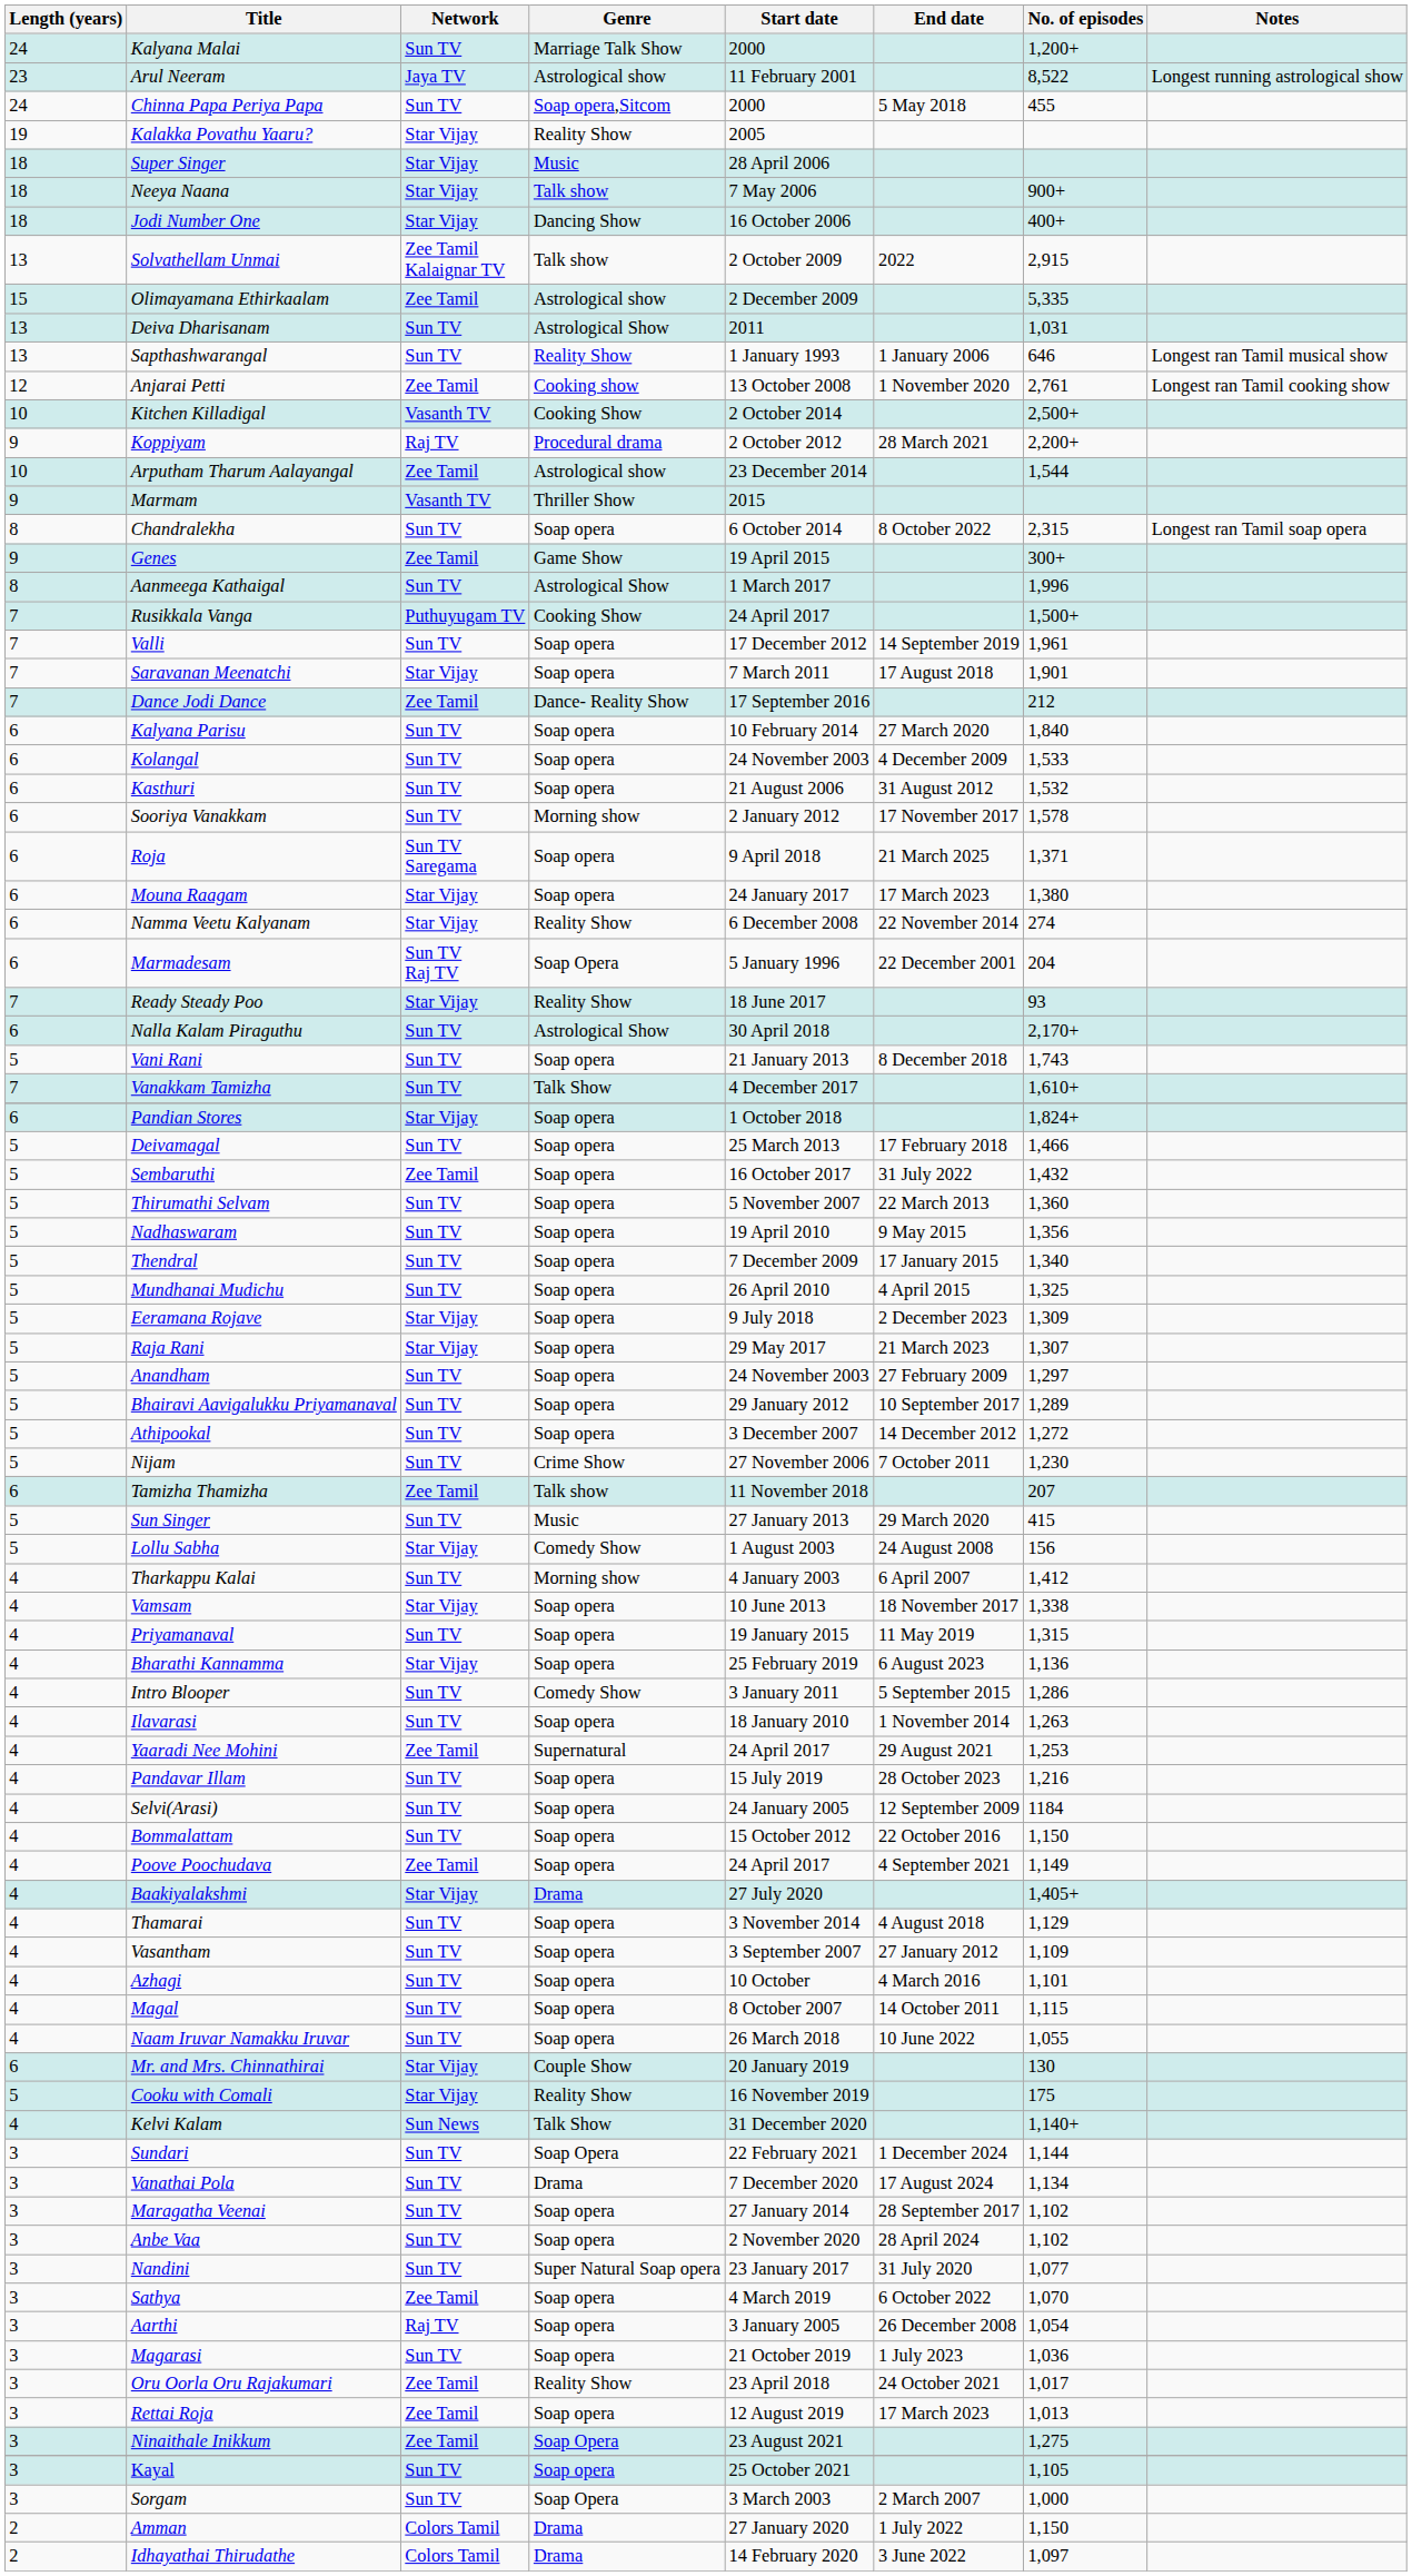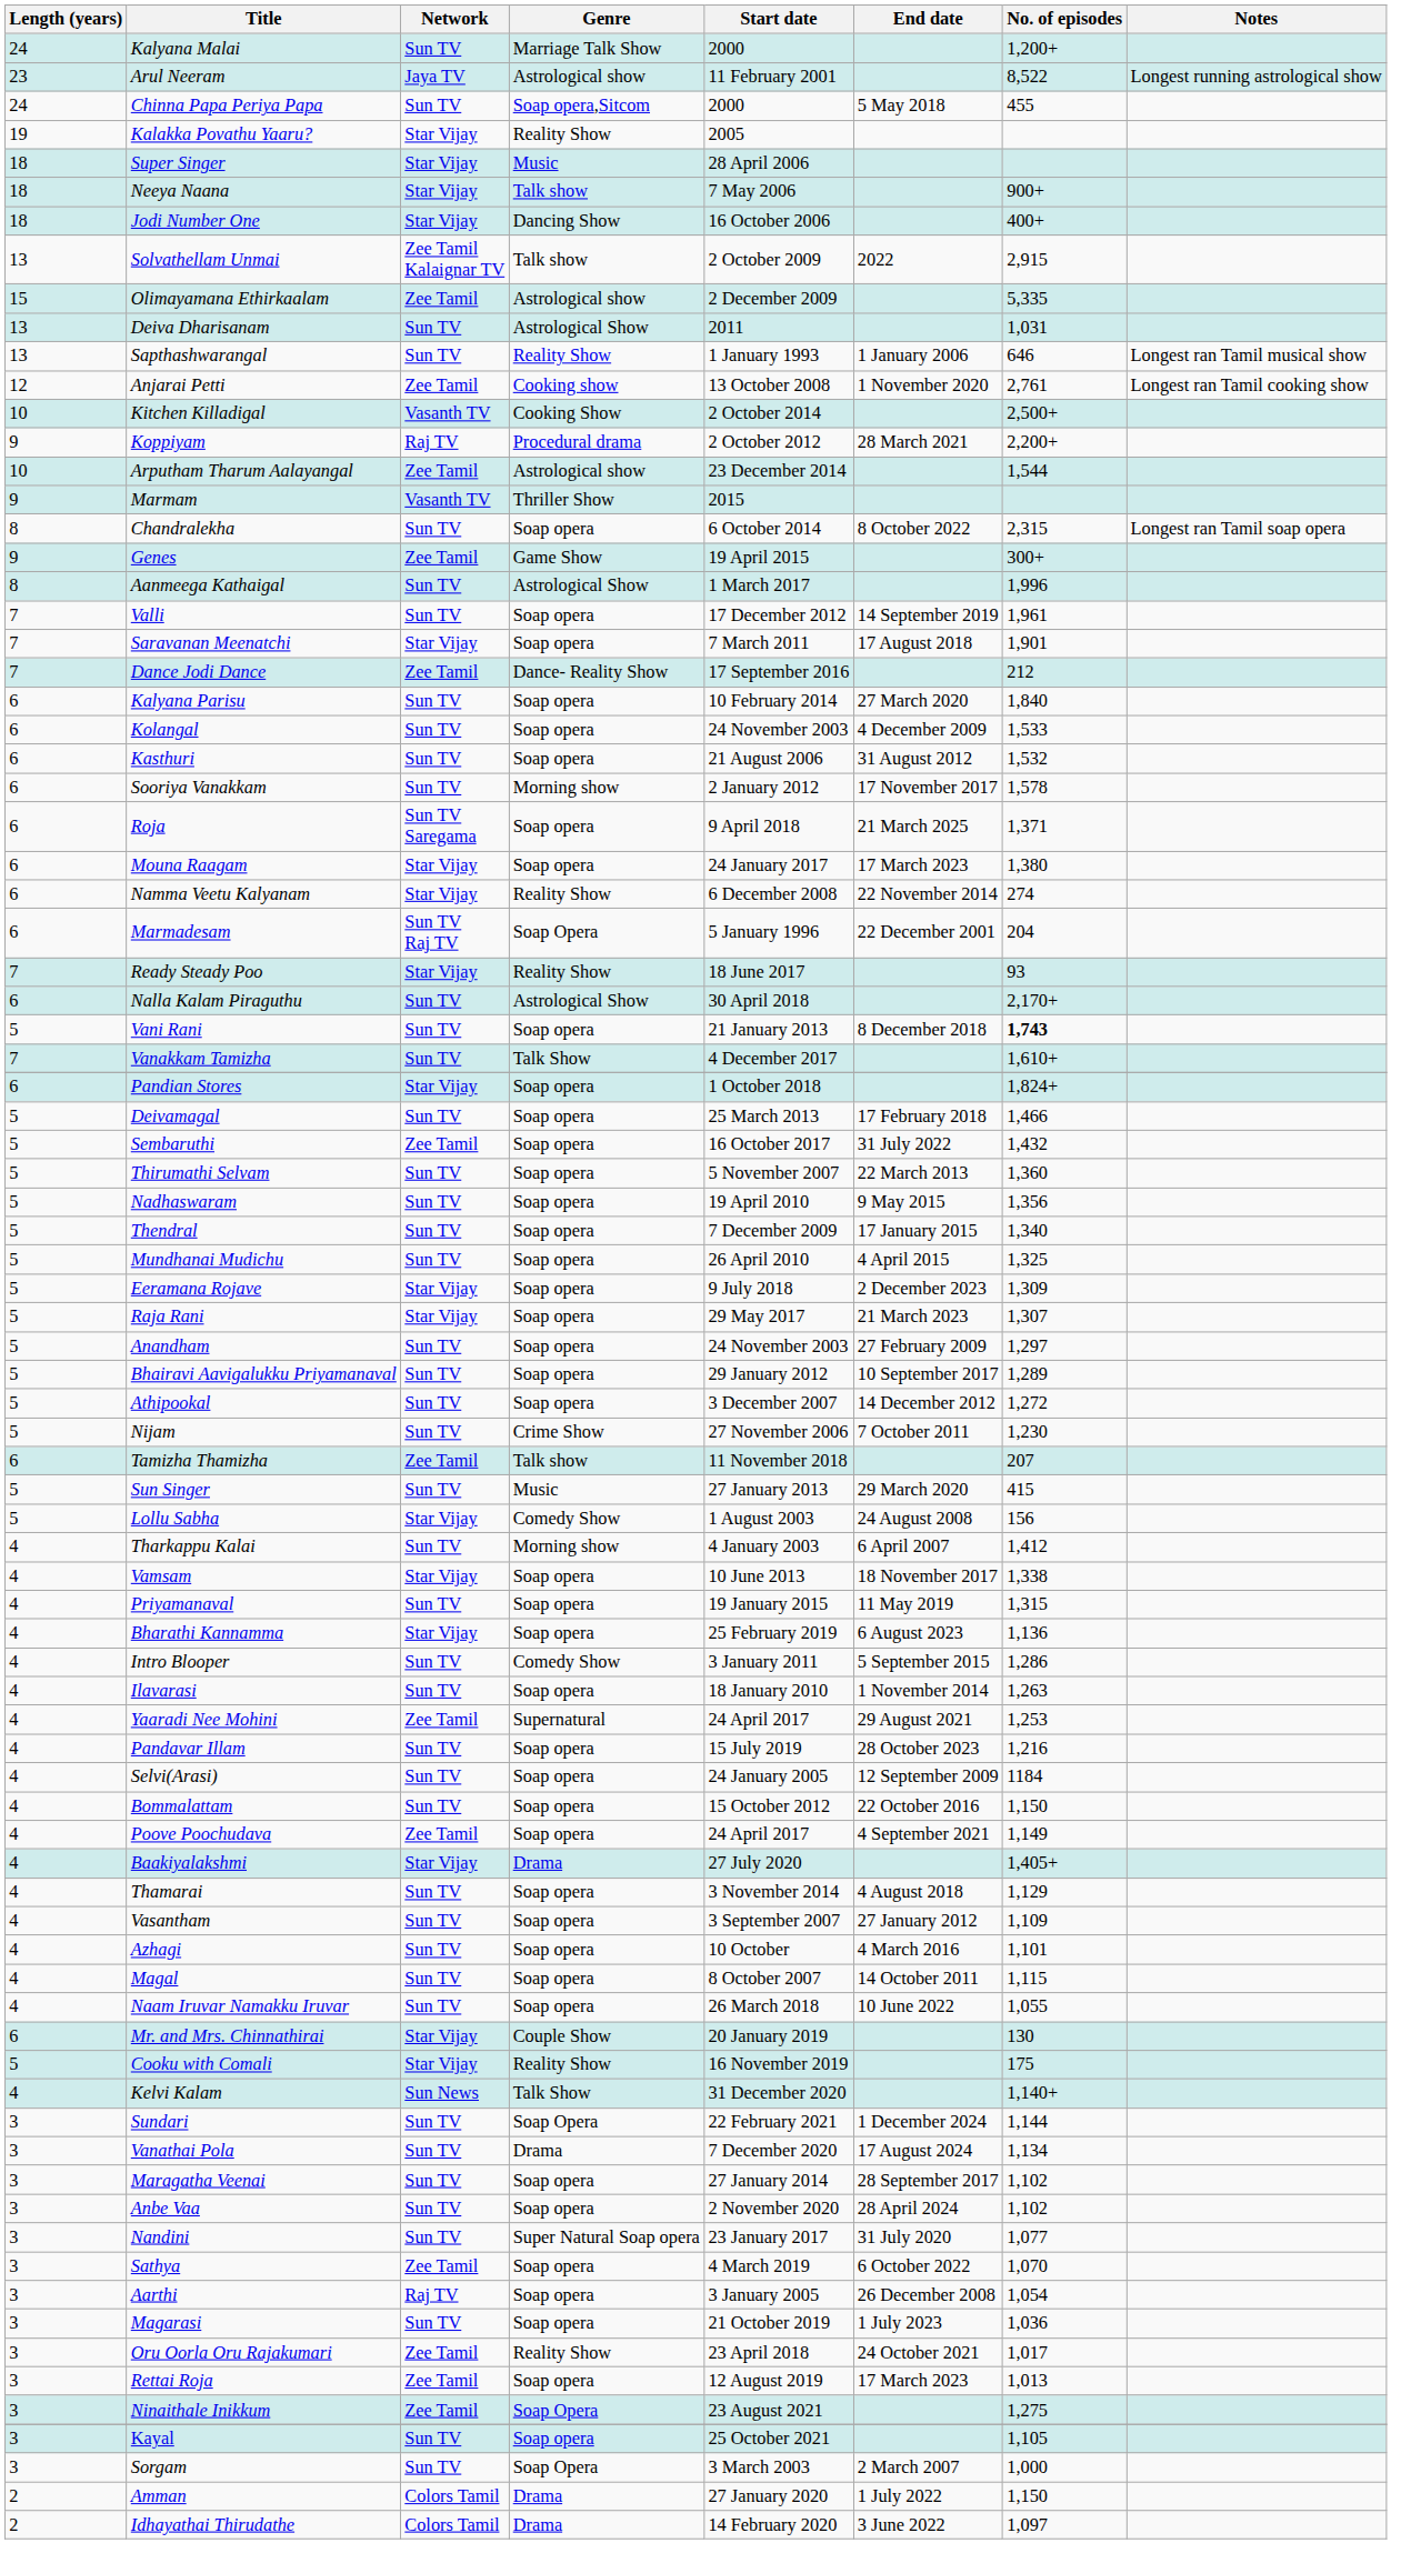- row: 7 | Rusikkala Vanga | Puthuyugam TV | Cooking Show | 24 April 2017 | 1,500+
Vani Rani | No. of episodes: normal -> bold
